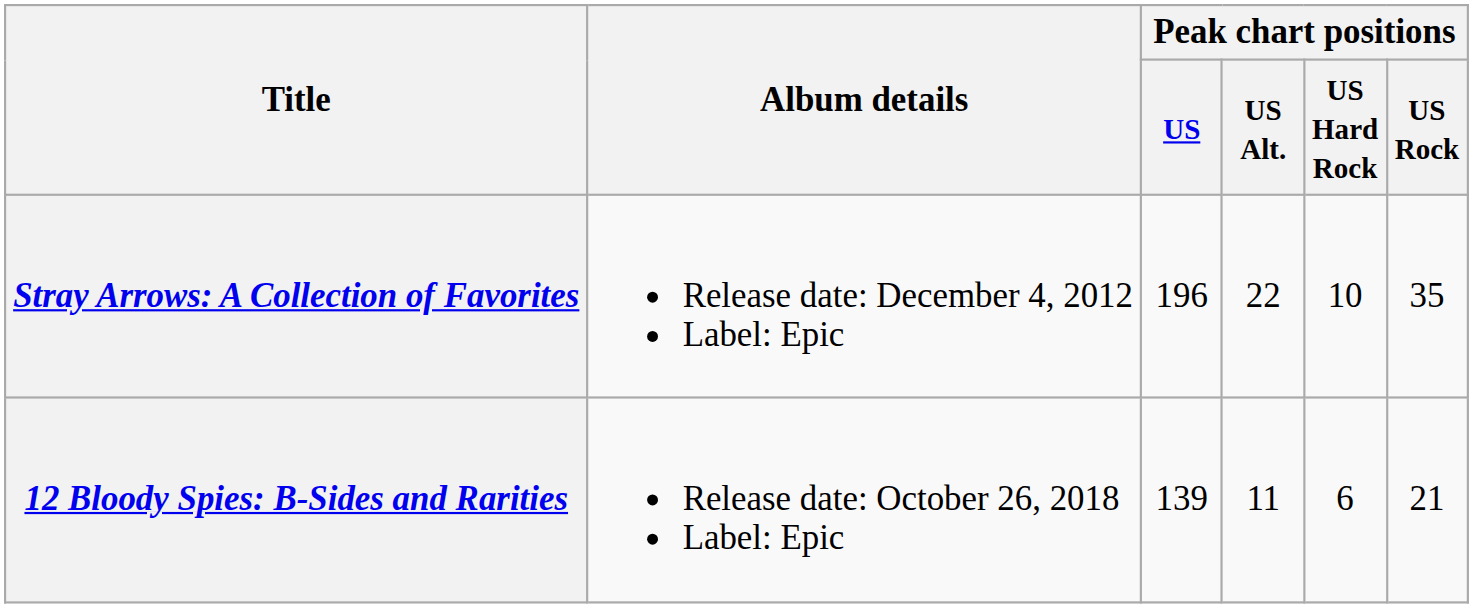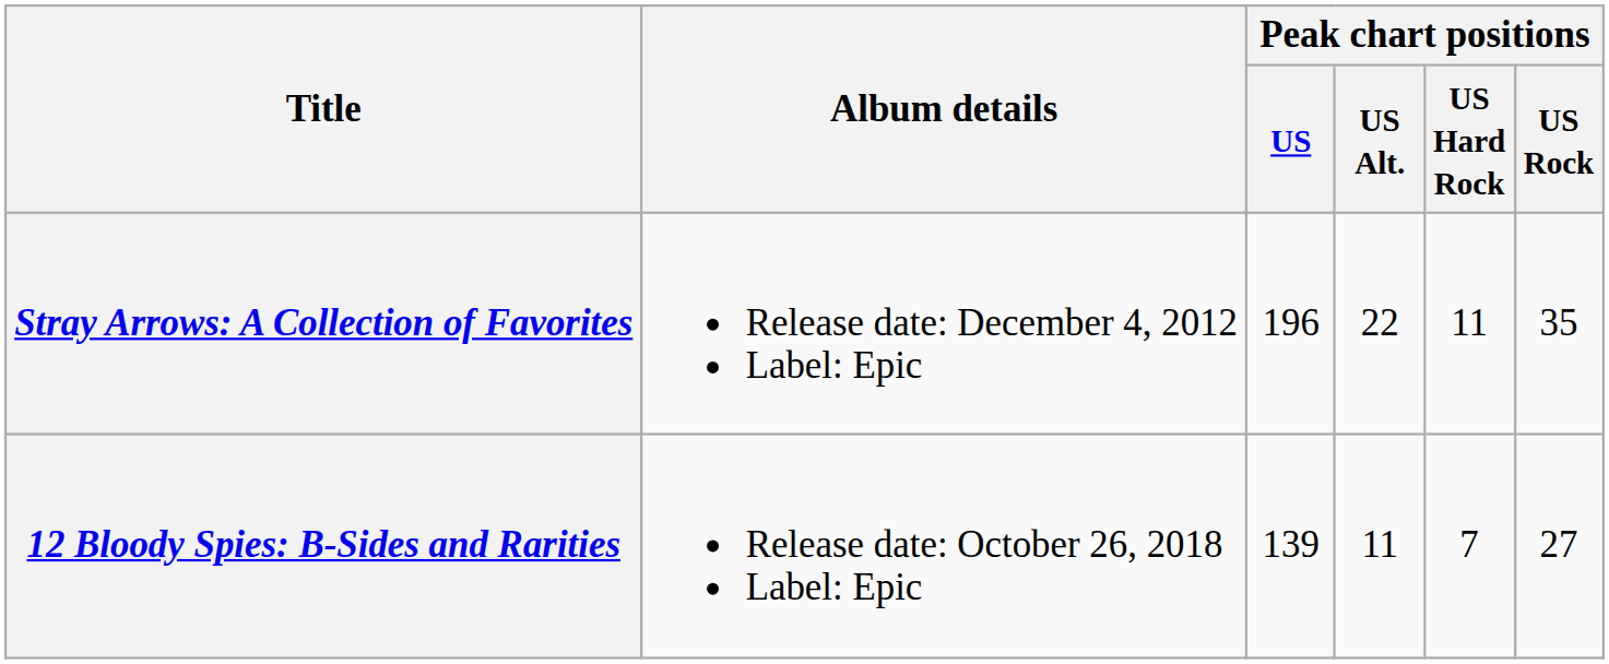Stray Arrows: A Collection of Favorites | Peak chart positions / US Hard Rock: 10 -> 11
12 Bloody Spies: B-Sides and Rarities | Peak chart positions / US Hard Rock: 6 -> 7
12 Bloody Spies: B-Sides and Rarities | Peak chart positions / US Rock: 21 -> 27
